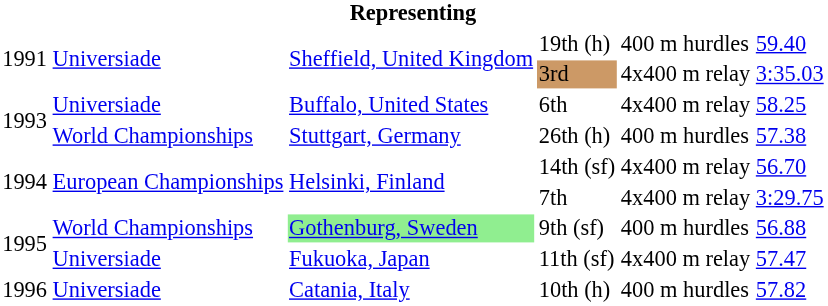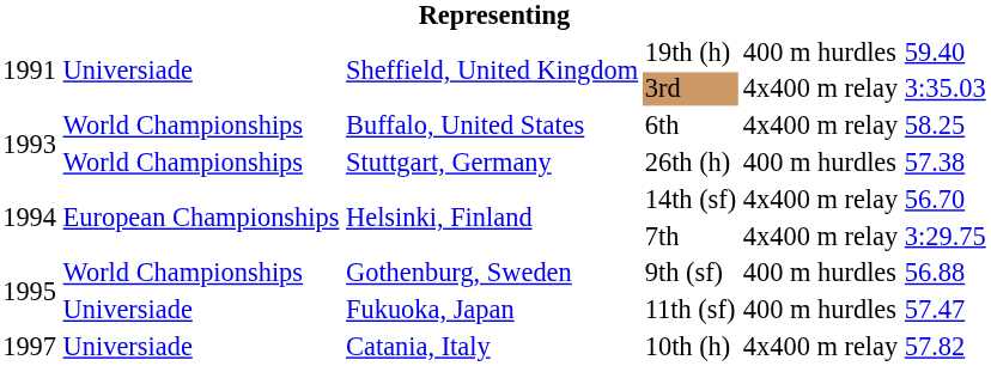6th | column 2: Universiade -> World Championships
9th (sf) | column 3: lightgreen background -> no background
11th (sf) | column 5: 4x400 m relay -> 400 m hurdles
10th (h) | column 1: 1996 -> 1997
10th (h) | column 5: 400 m hurdles -> 4x400 m relay
